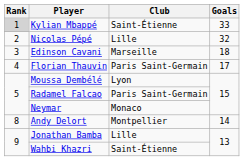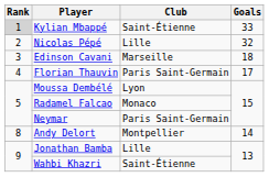Radamel Falcao | Club: Paris Saint-Germain -> Monaco
Neymar | Club: Monaco -> Paris Saint-Germain
